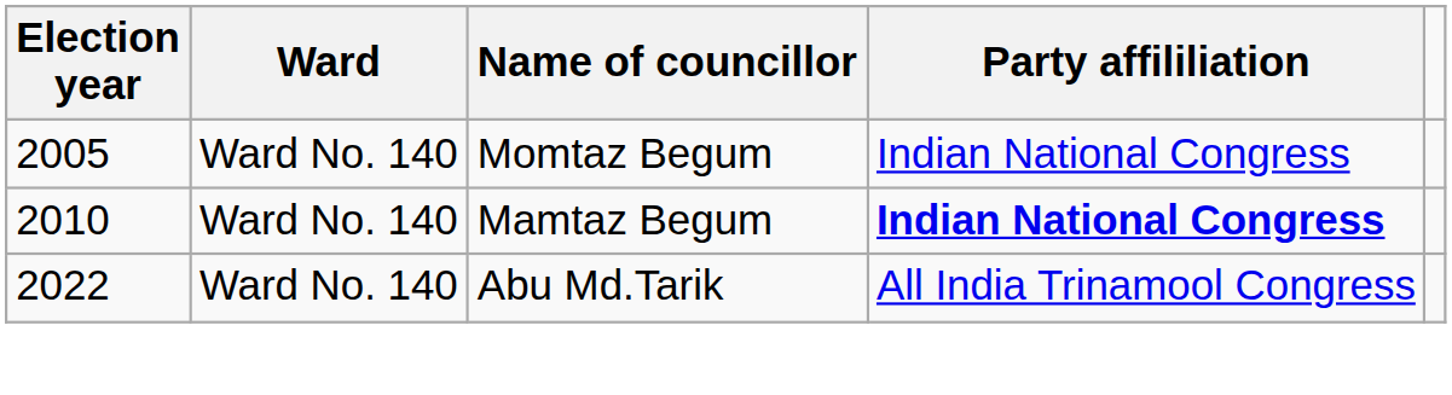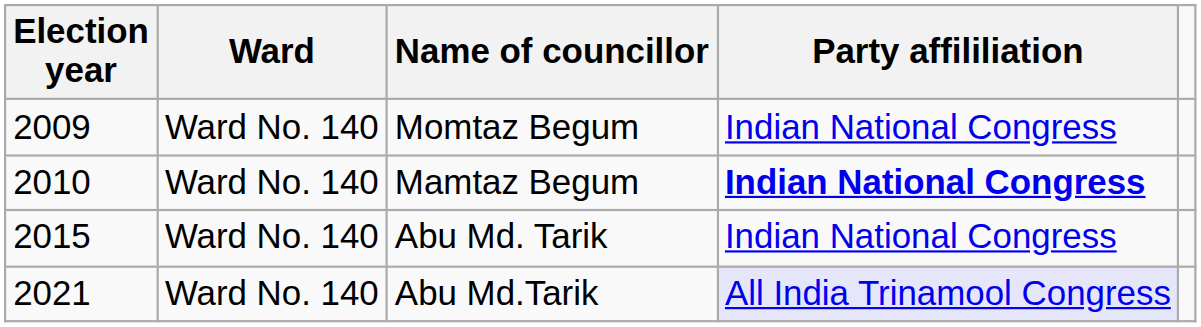Momtaz Begum | Election year: 2005 -> 2009
+ row: 2015 | Ward No. 140 | Abu Md. Tarik | Indian National Congress
Abu Md.Tarik | Election year: 2022 -> 2021
Abu Md.Tarik | Party affililiation: no background -> lavender background
